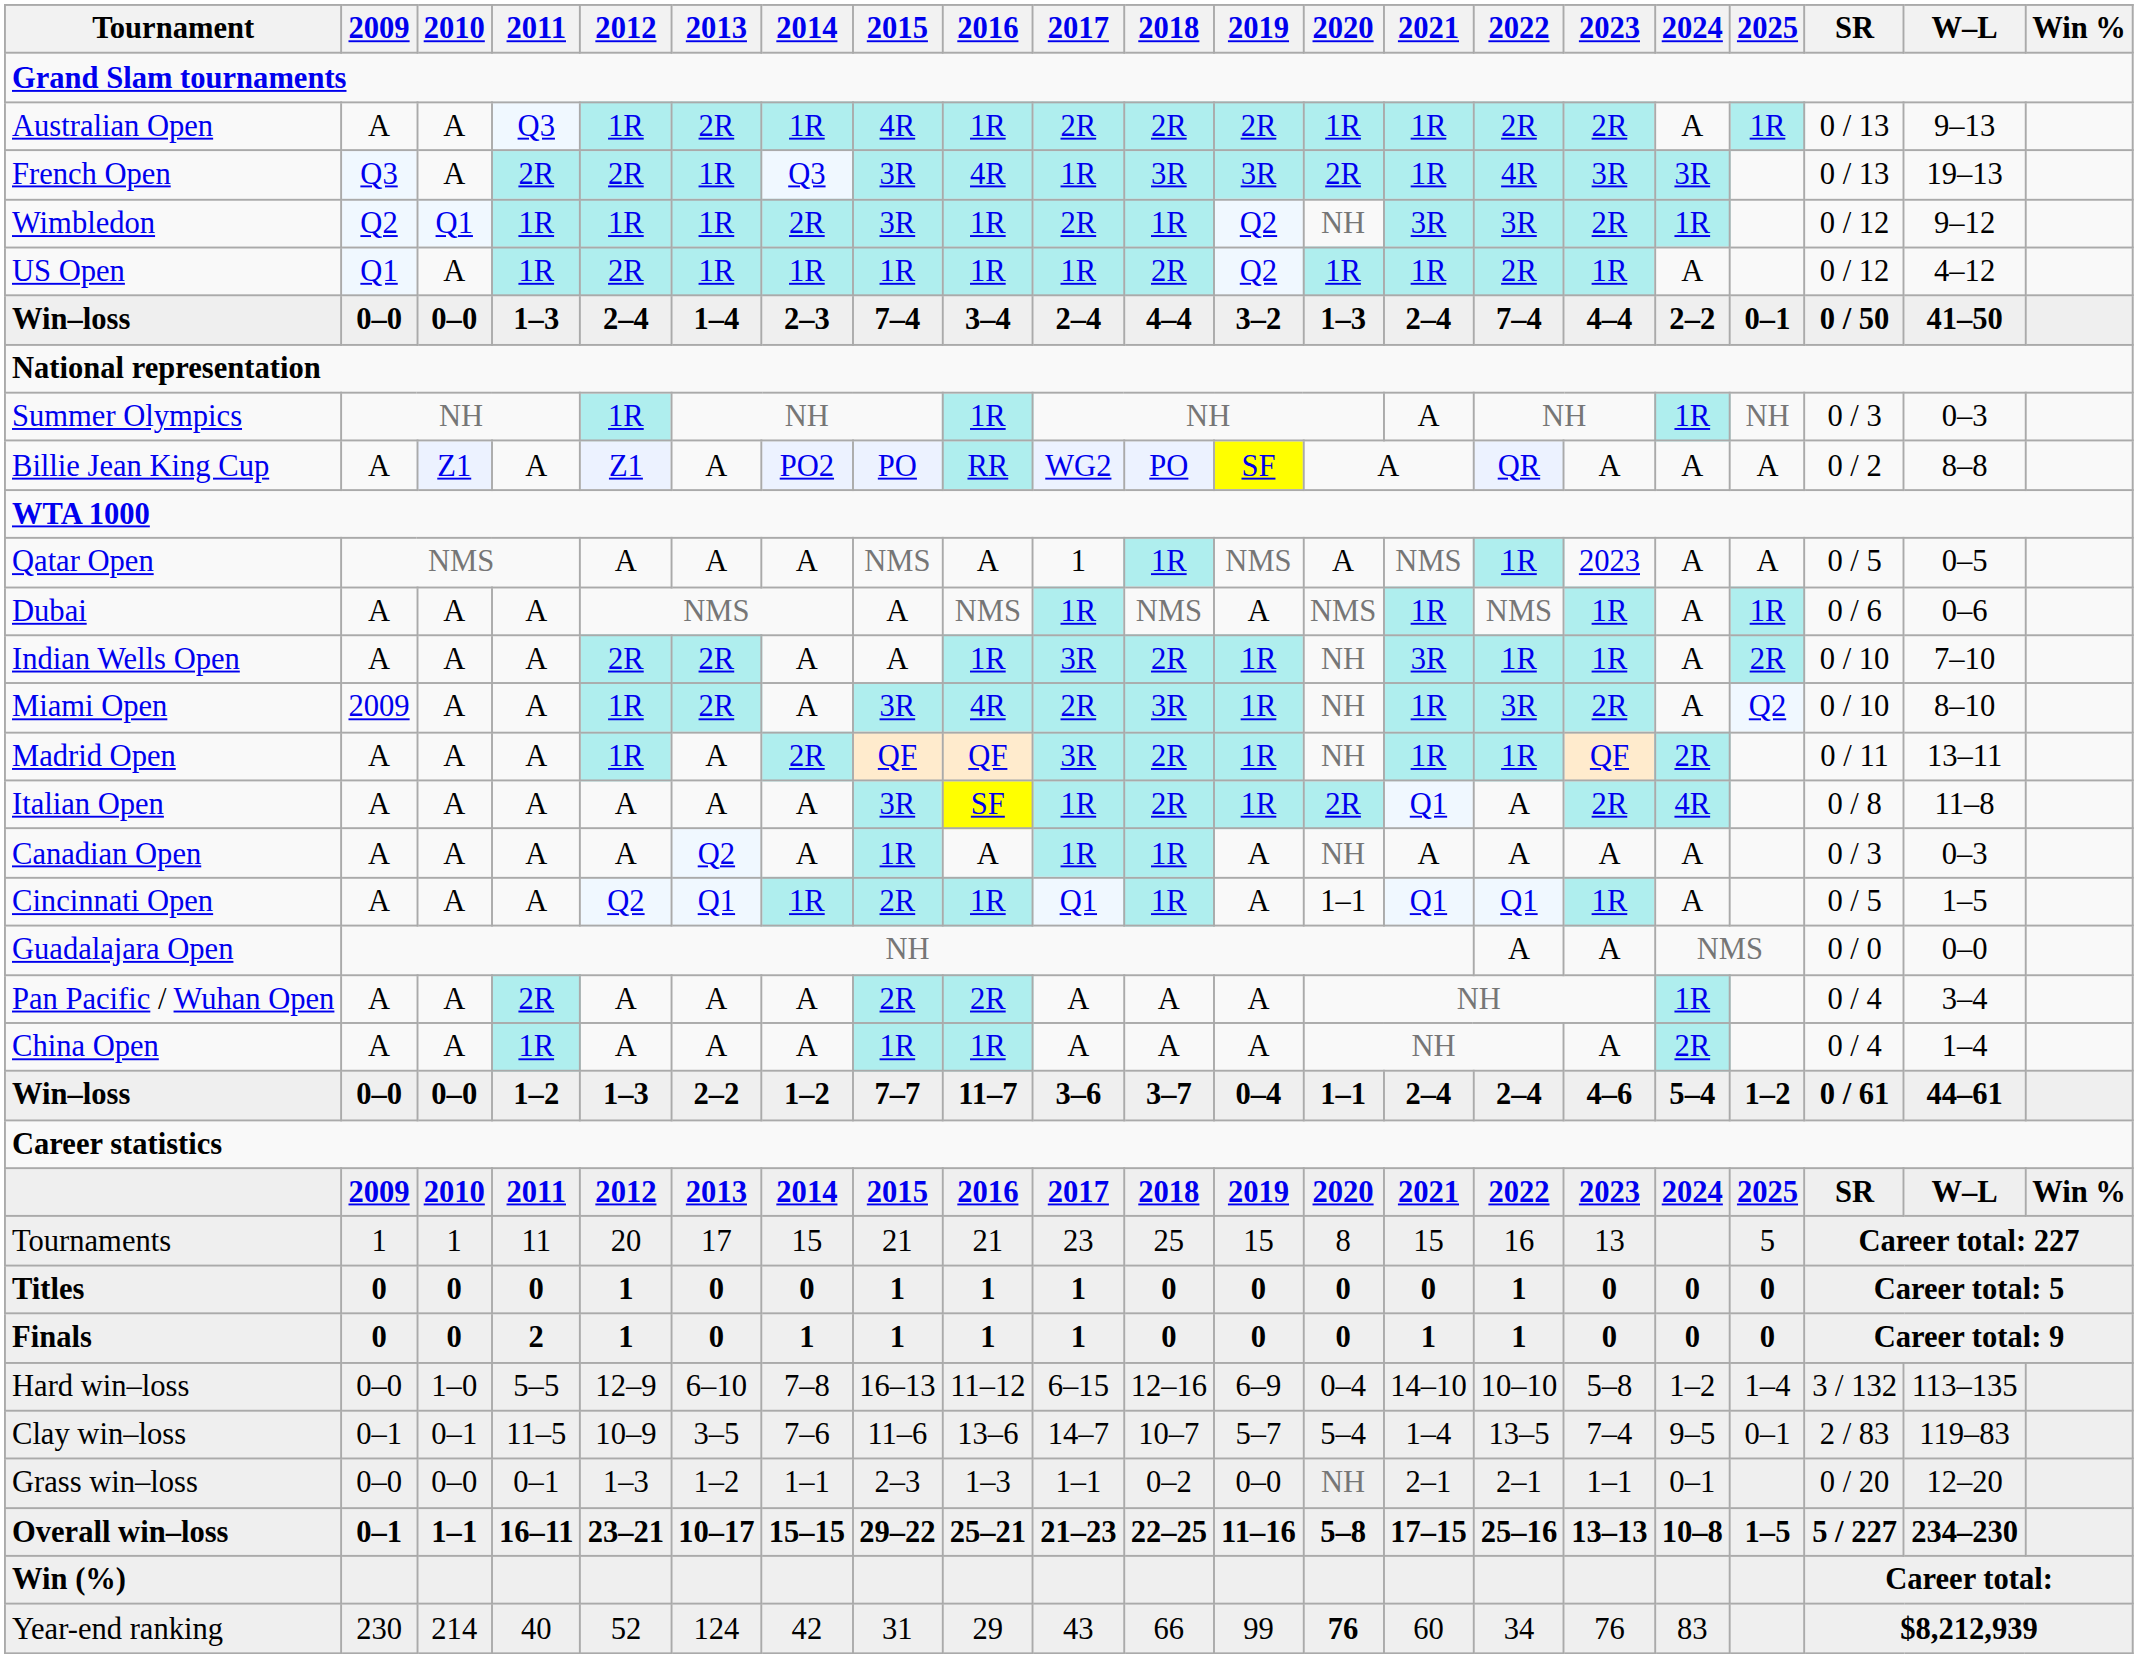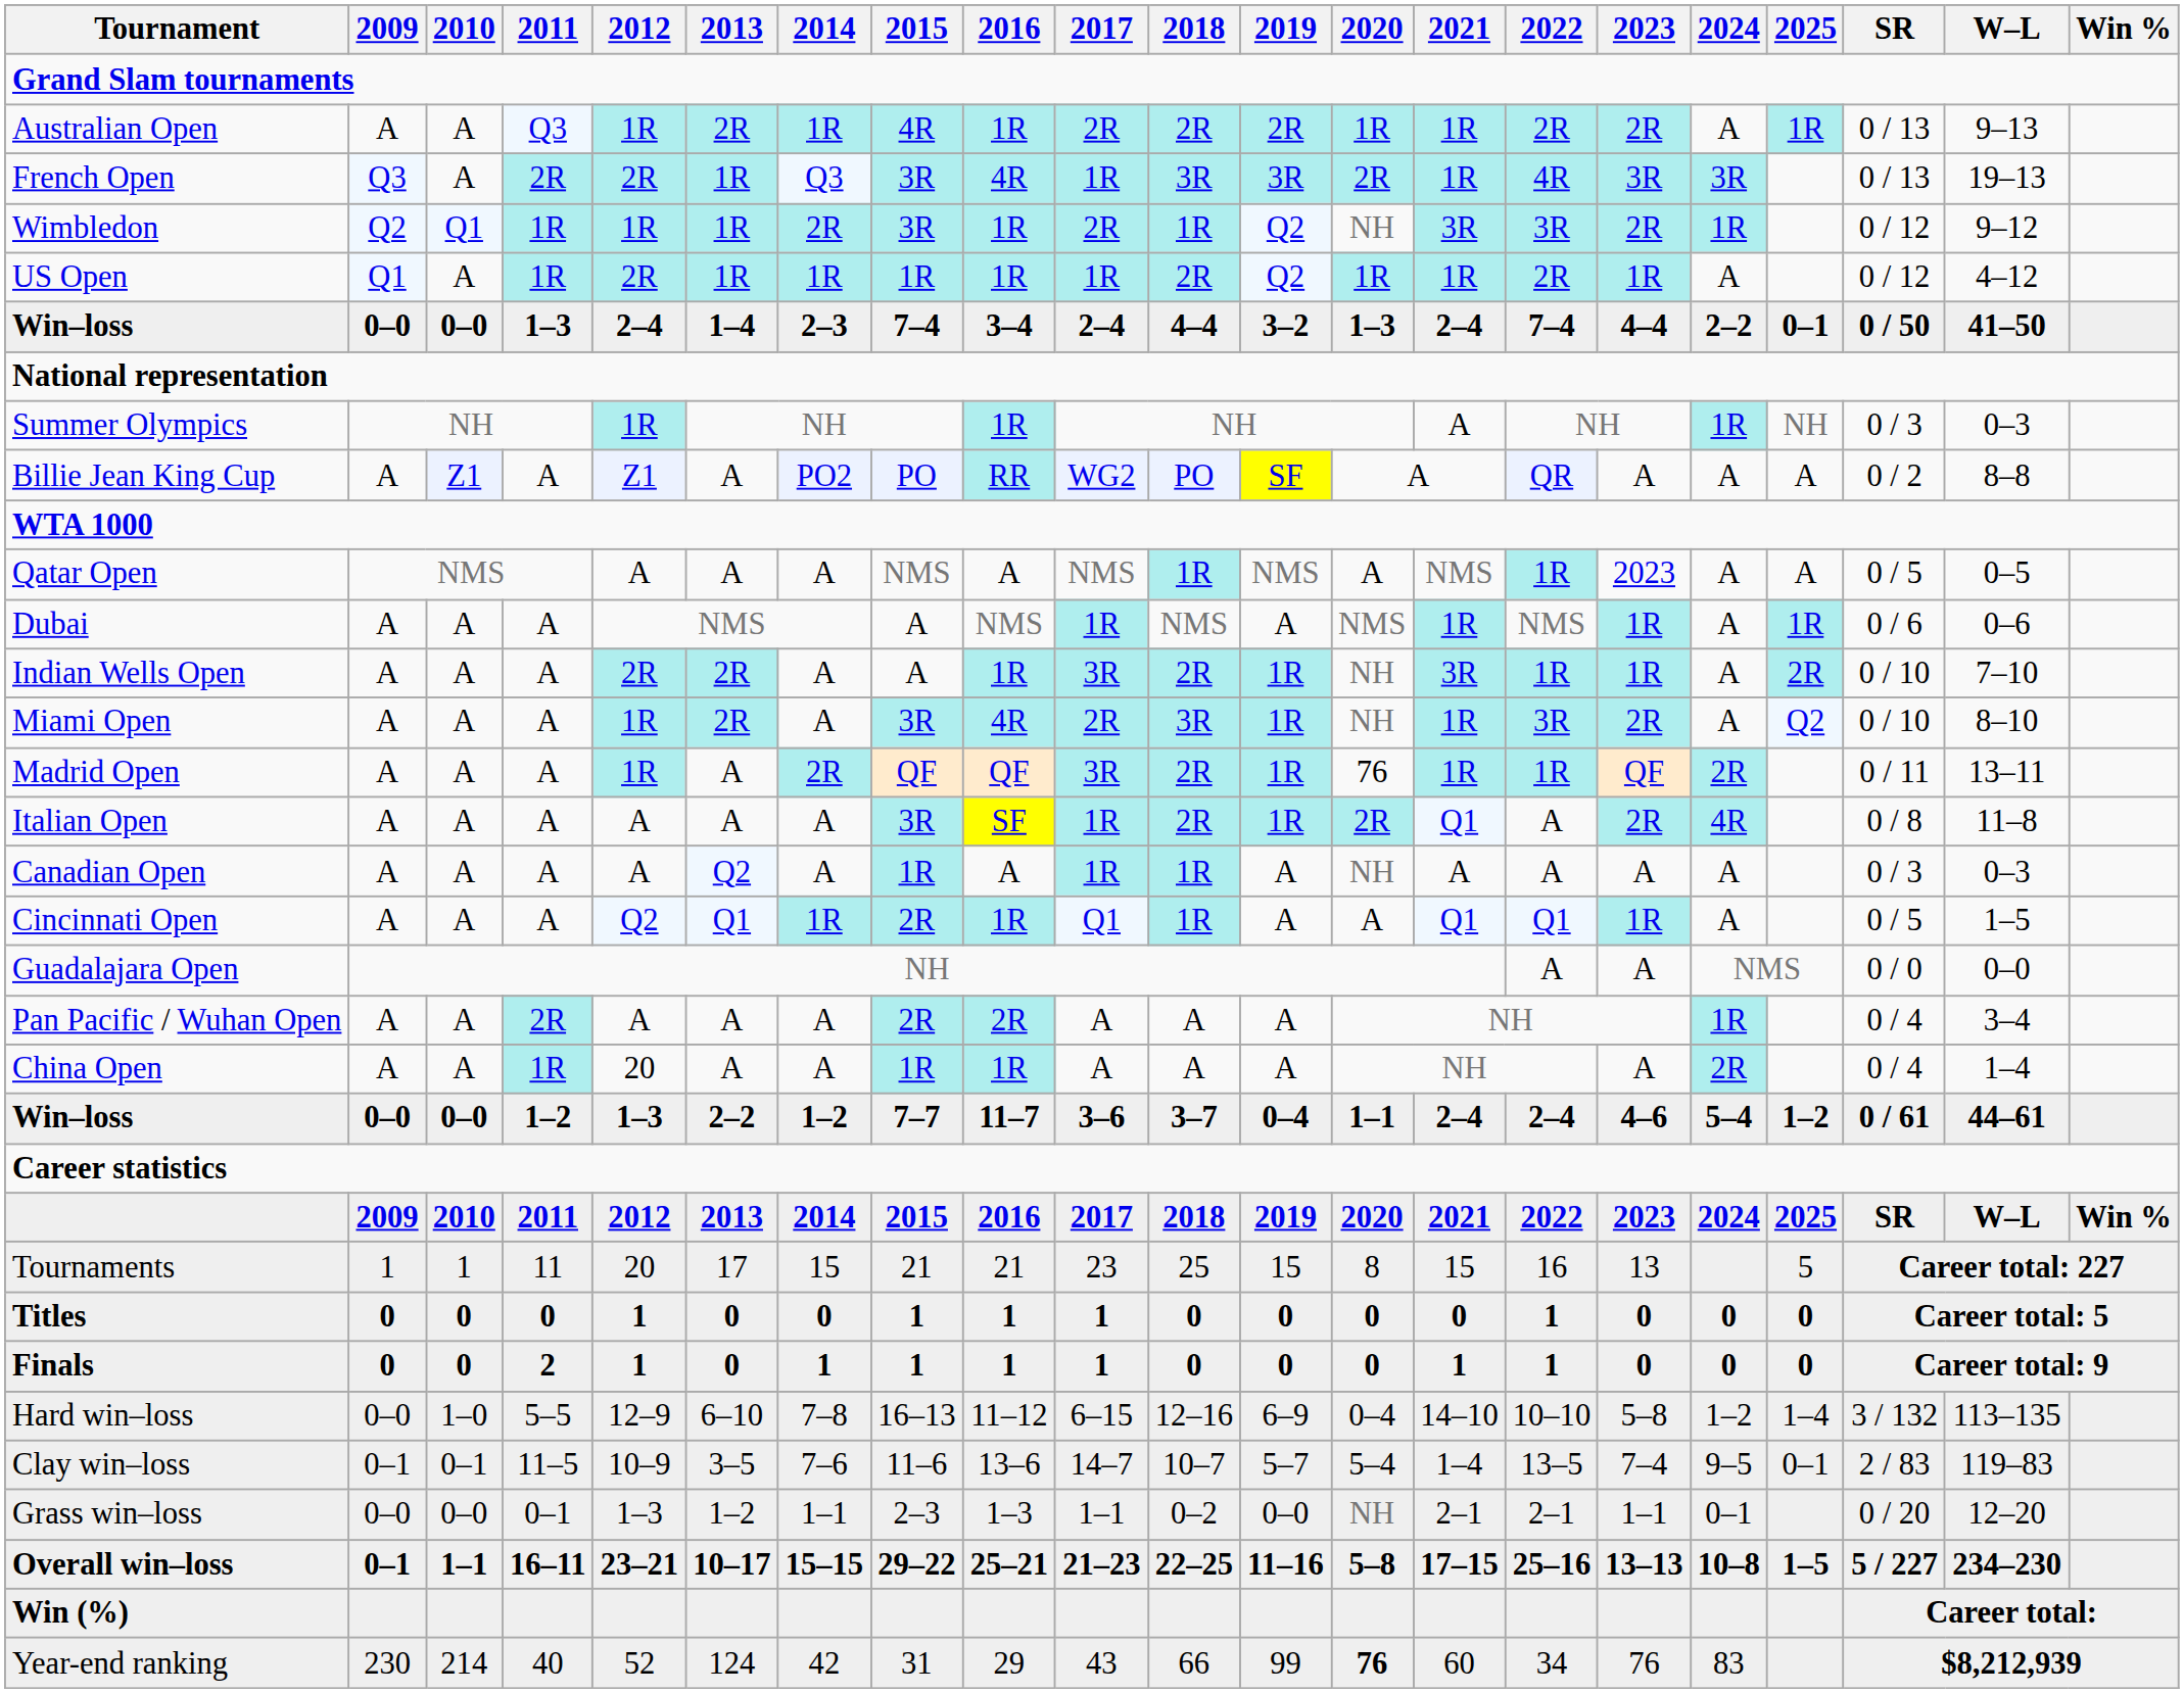Qatar Open | 2017: 1 -> NMS
Miami Open | 2009: 2009 -> A
Madrid Open | 2020: NH -> 76
Cincinnati Open | 2020: 1–1 -> A
China Open | 2012: A -> 20
